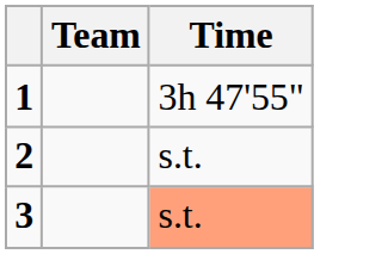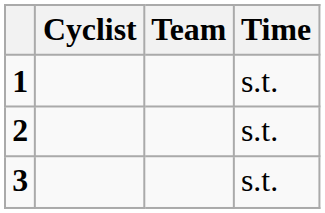+ column: Cyclist
1 | Time: 3h 47'55" -> s.t.
3 | Time: lightsalmon background -> no background
